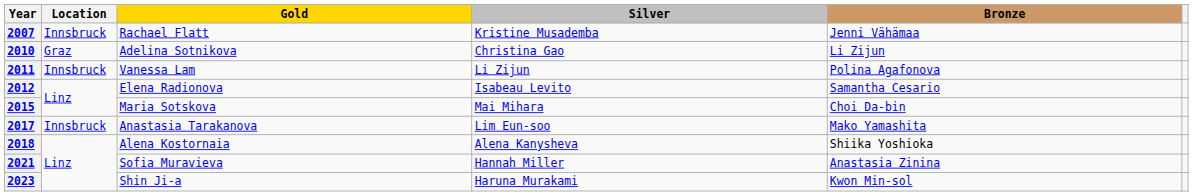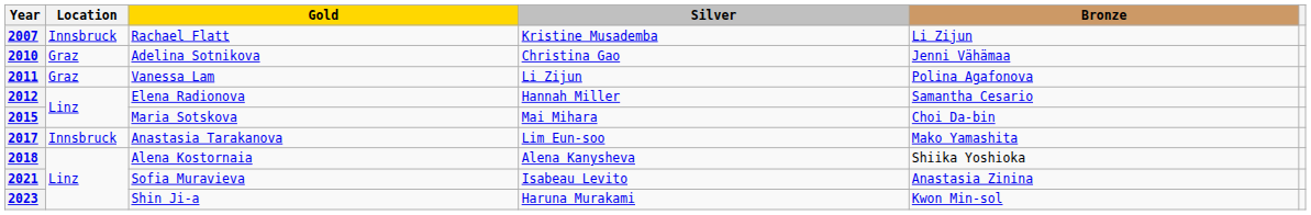2007 | Bronze: Jenni Vähämaa -> Li Zijun
2010 | Bronze: Li Zijun -> Jenni Vähämaa
2011 | Location: Innsbruck -> Graz
2012 | Silver: Isabeau Levito -> Hannah Miller
2021 | Silver: Hannah Miller -> Isabeau Levito
